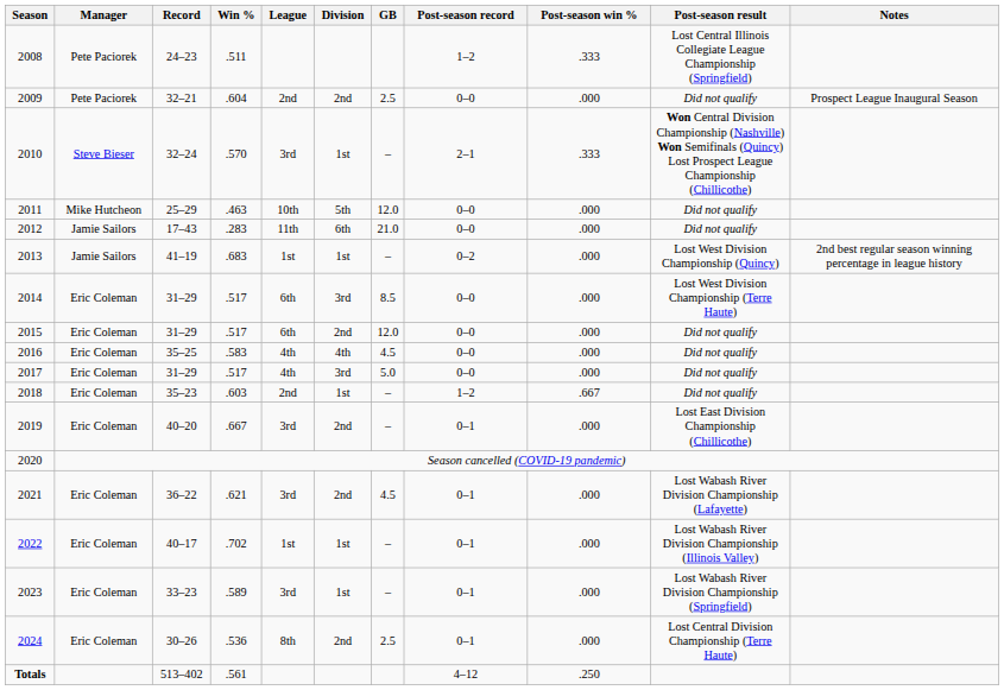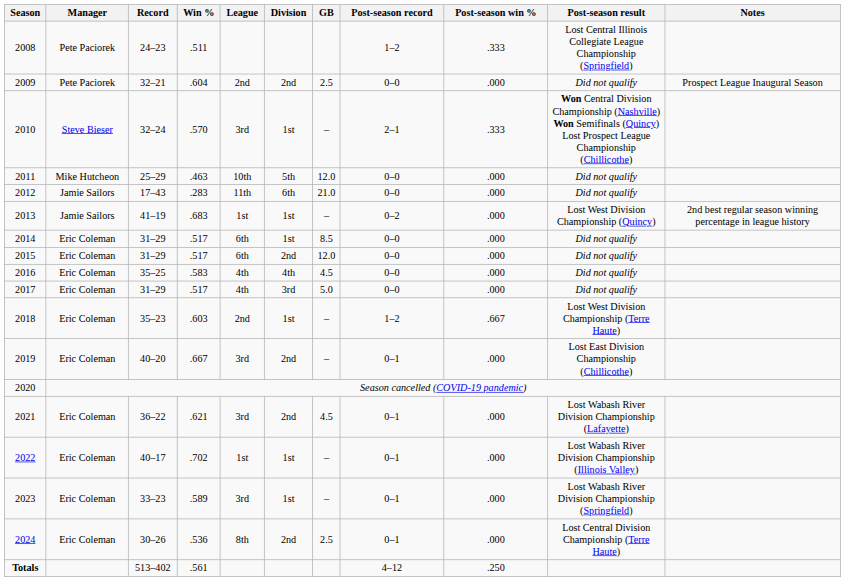2014 | Division: 3rd -> 1st
2014 | Post-season result: Lost West Division Championship (Terre Haute) -> Did not qualify
2018 | Post-season result: Did not qualify -> Lost West Division Championship (Terre Haute)
